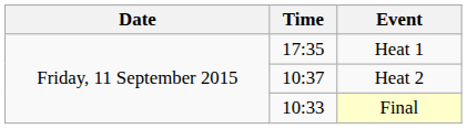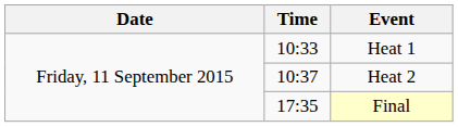Heat 1 | Time: 17:35 -> 10:33
Final | Time: 10:33 -> 17:35
